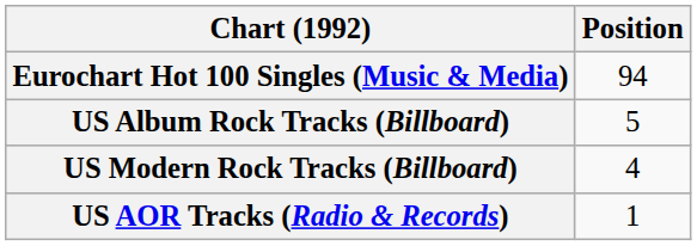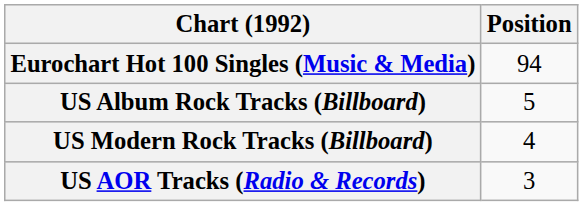US AOR Tracks (Radio & Records) | Position: 1 -> 3
